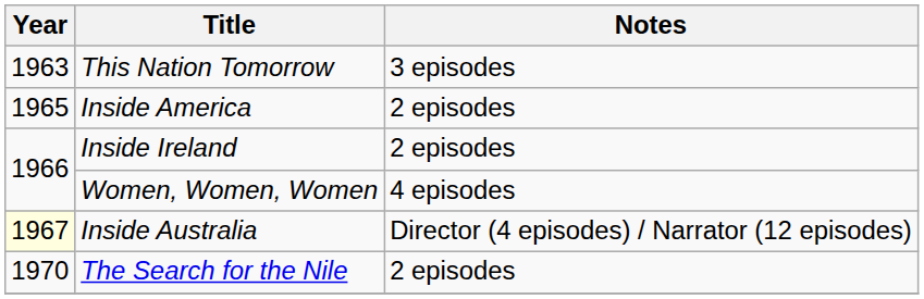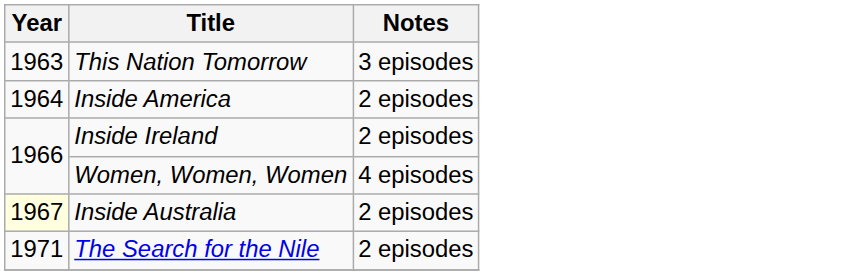Inside America | Year: 1965 -> 1964
Inside Australia | Notes: Director (4 episodes) / Narrator (12 episodes) -> 2 episodes
The Search for the Nile | Year: 1970 -> 1971
